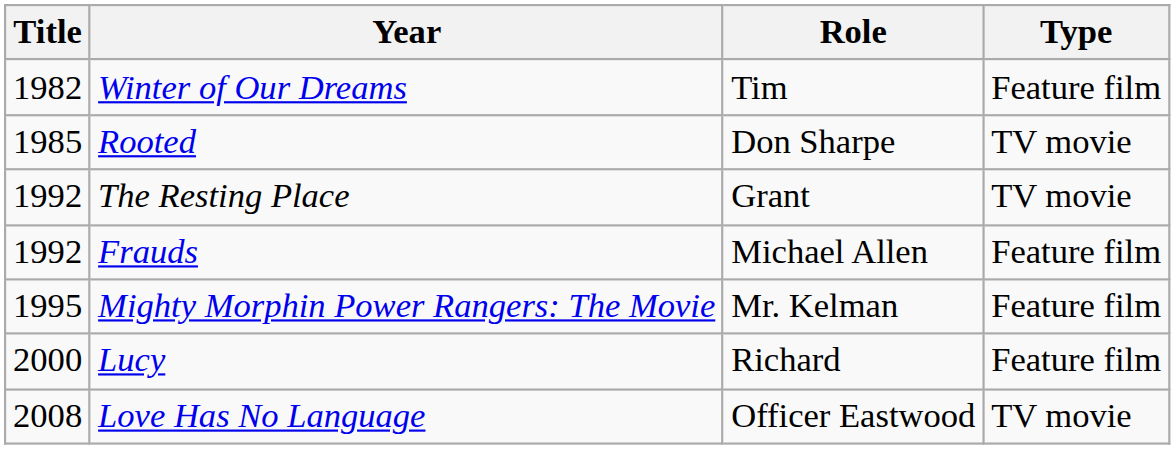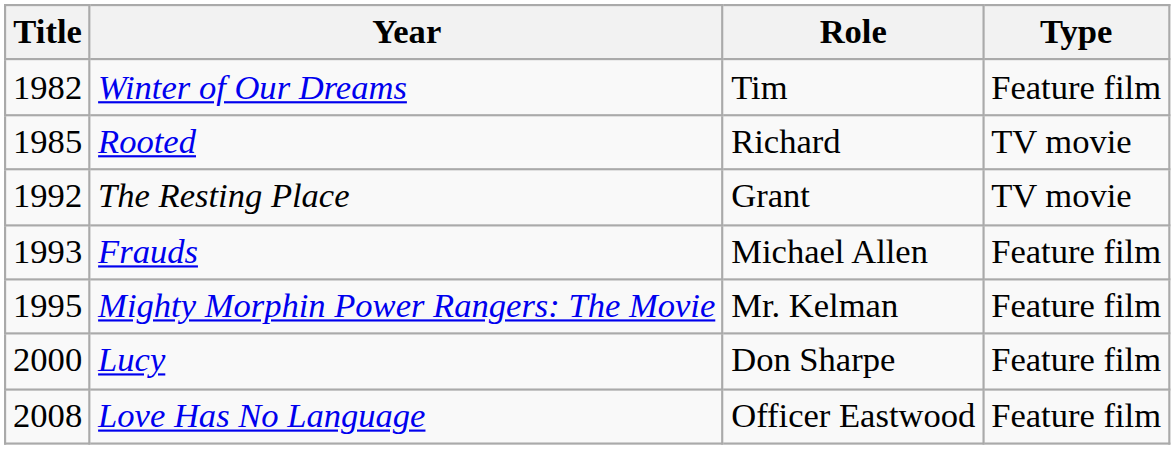Rooted | Role: Don Sharpe -> Richard
Frauds | Title: 1992 -> 1993
Lucy | Role: Richard -> Don Sharpe
Love Has No Language | Type: TV movie -> Feature film
